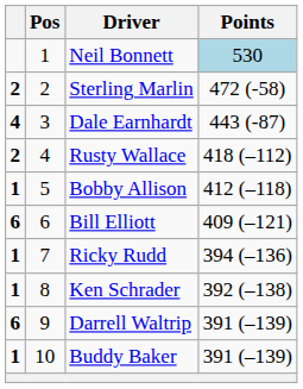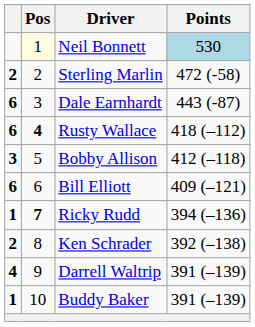Neil Bonnett | Pos: no background -> lightyellow background
Dale Earnhardt | column 1: 4 -> 6
Rusty Wallace | column 1: 2 -> 6
Rusty Wallace | Pos: normal -> bold
Bobby Allison | column 1: 1 -> 3
Ricky Rudd | Pos: normal -> bold
Ken Schrader | column 1: 1 -> 2
Darrell Waltrip | column 1: 6 -> 4
